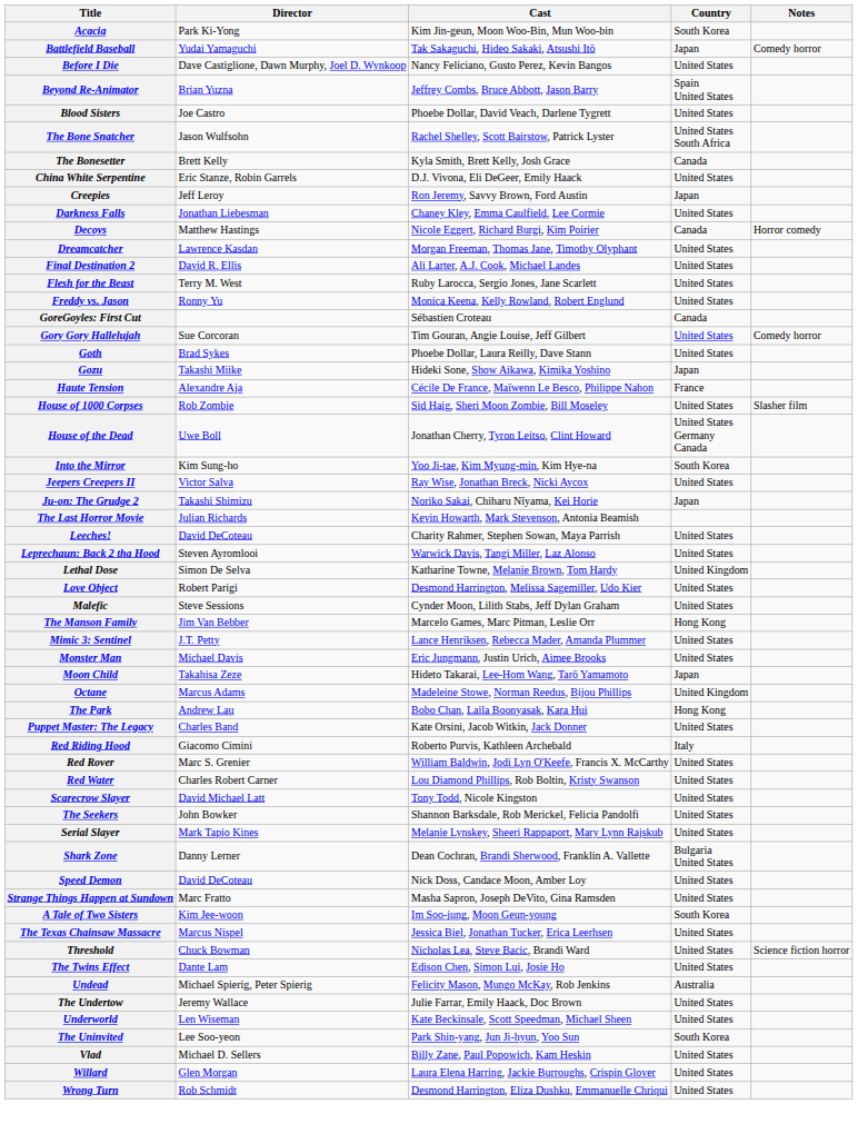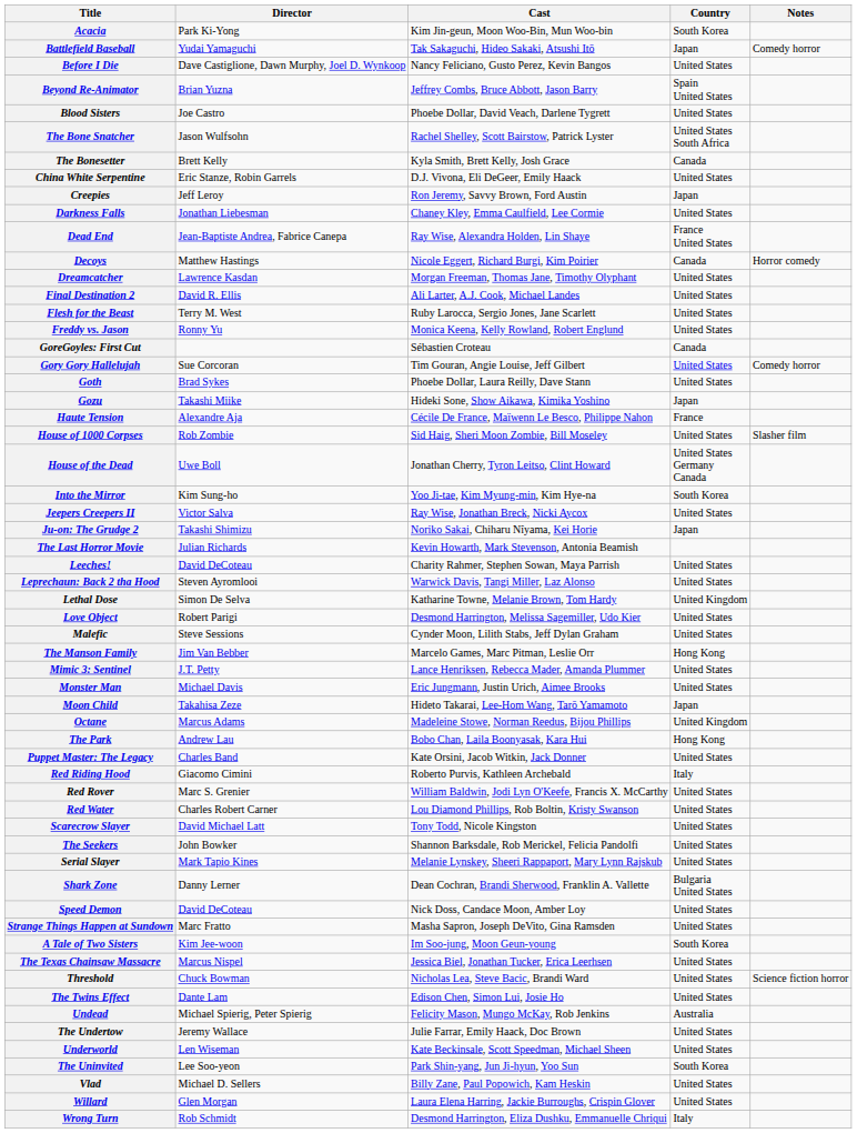+ row: Dead End | Jean-Baptiste Andrea, Fabrice Canepa | Ray Wise, Alexandra Holden, Lin Shaye | France United States
Wrong Turn | Country: United States -> Italy
